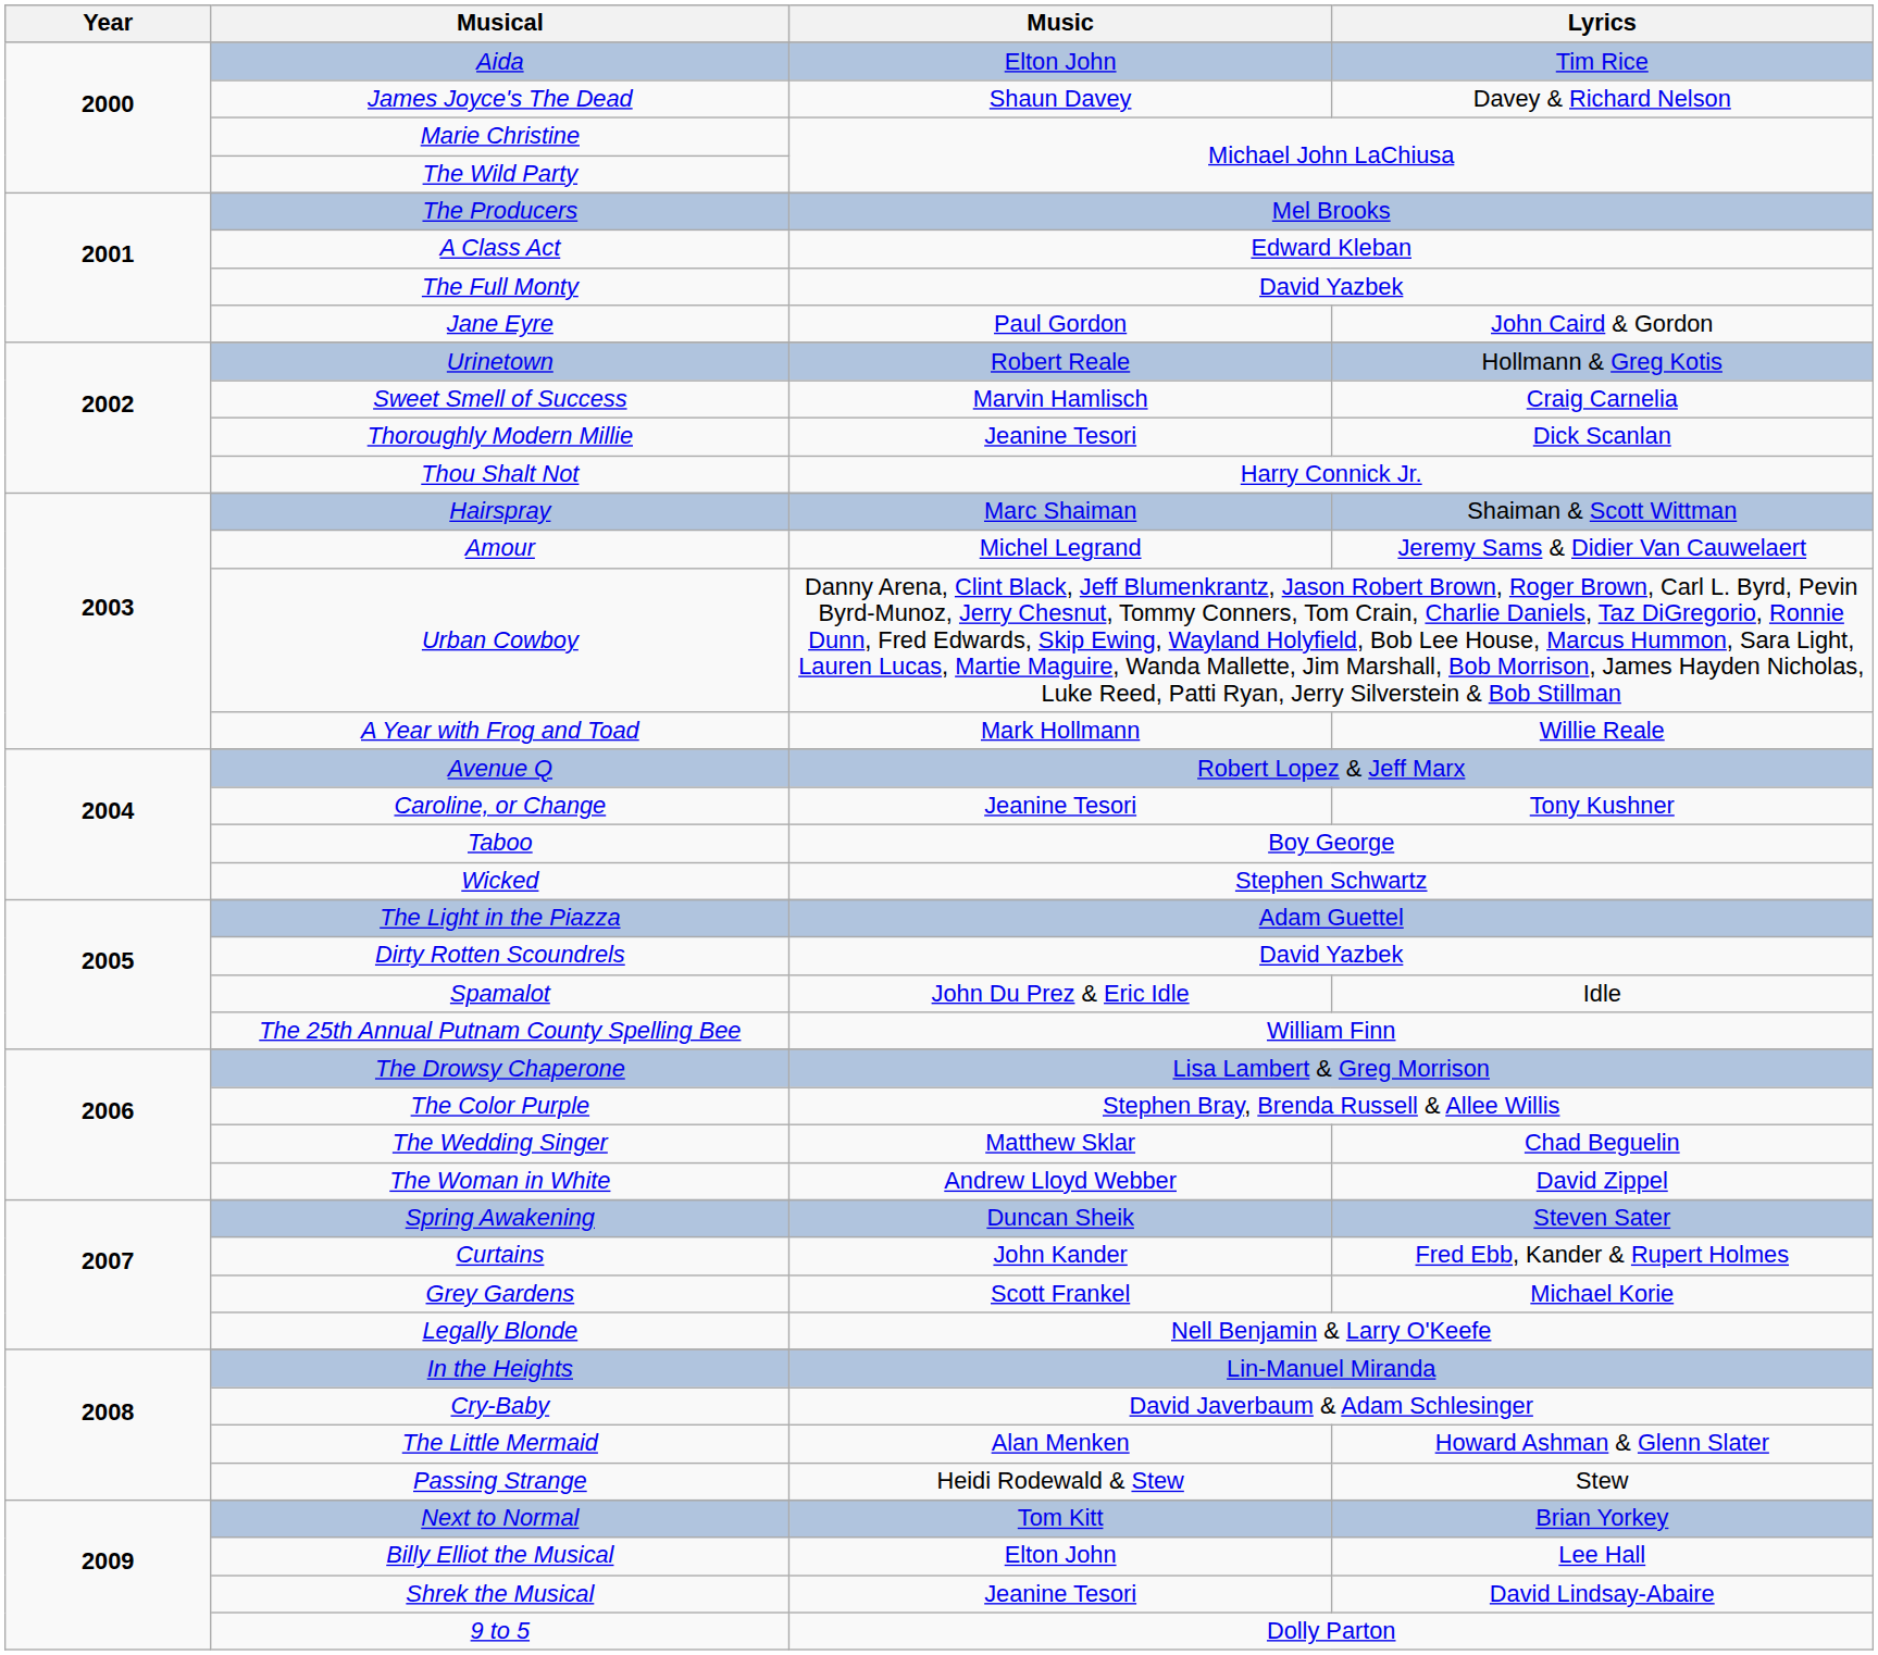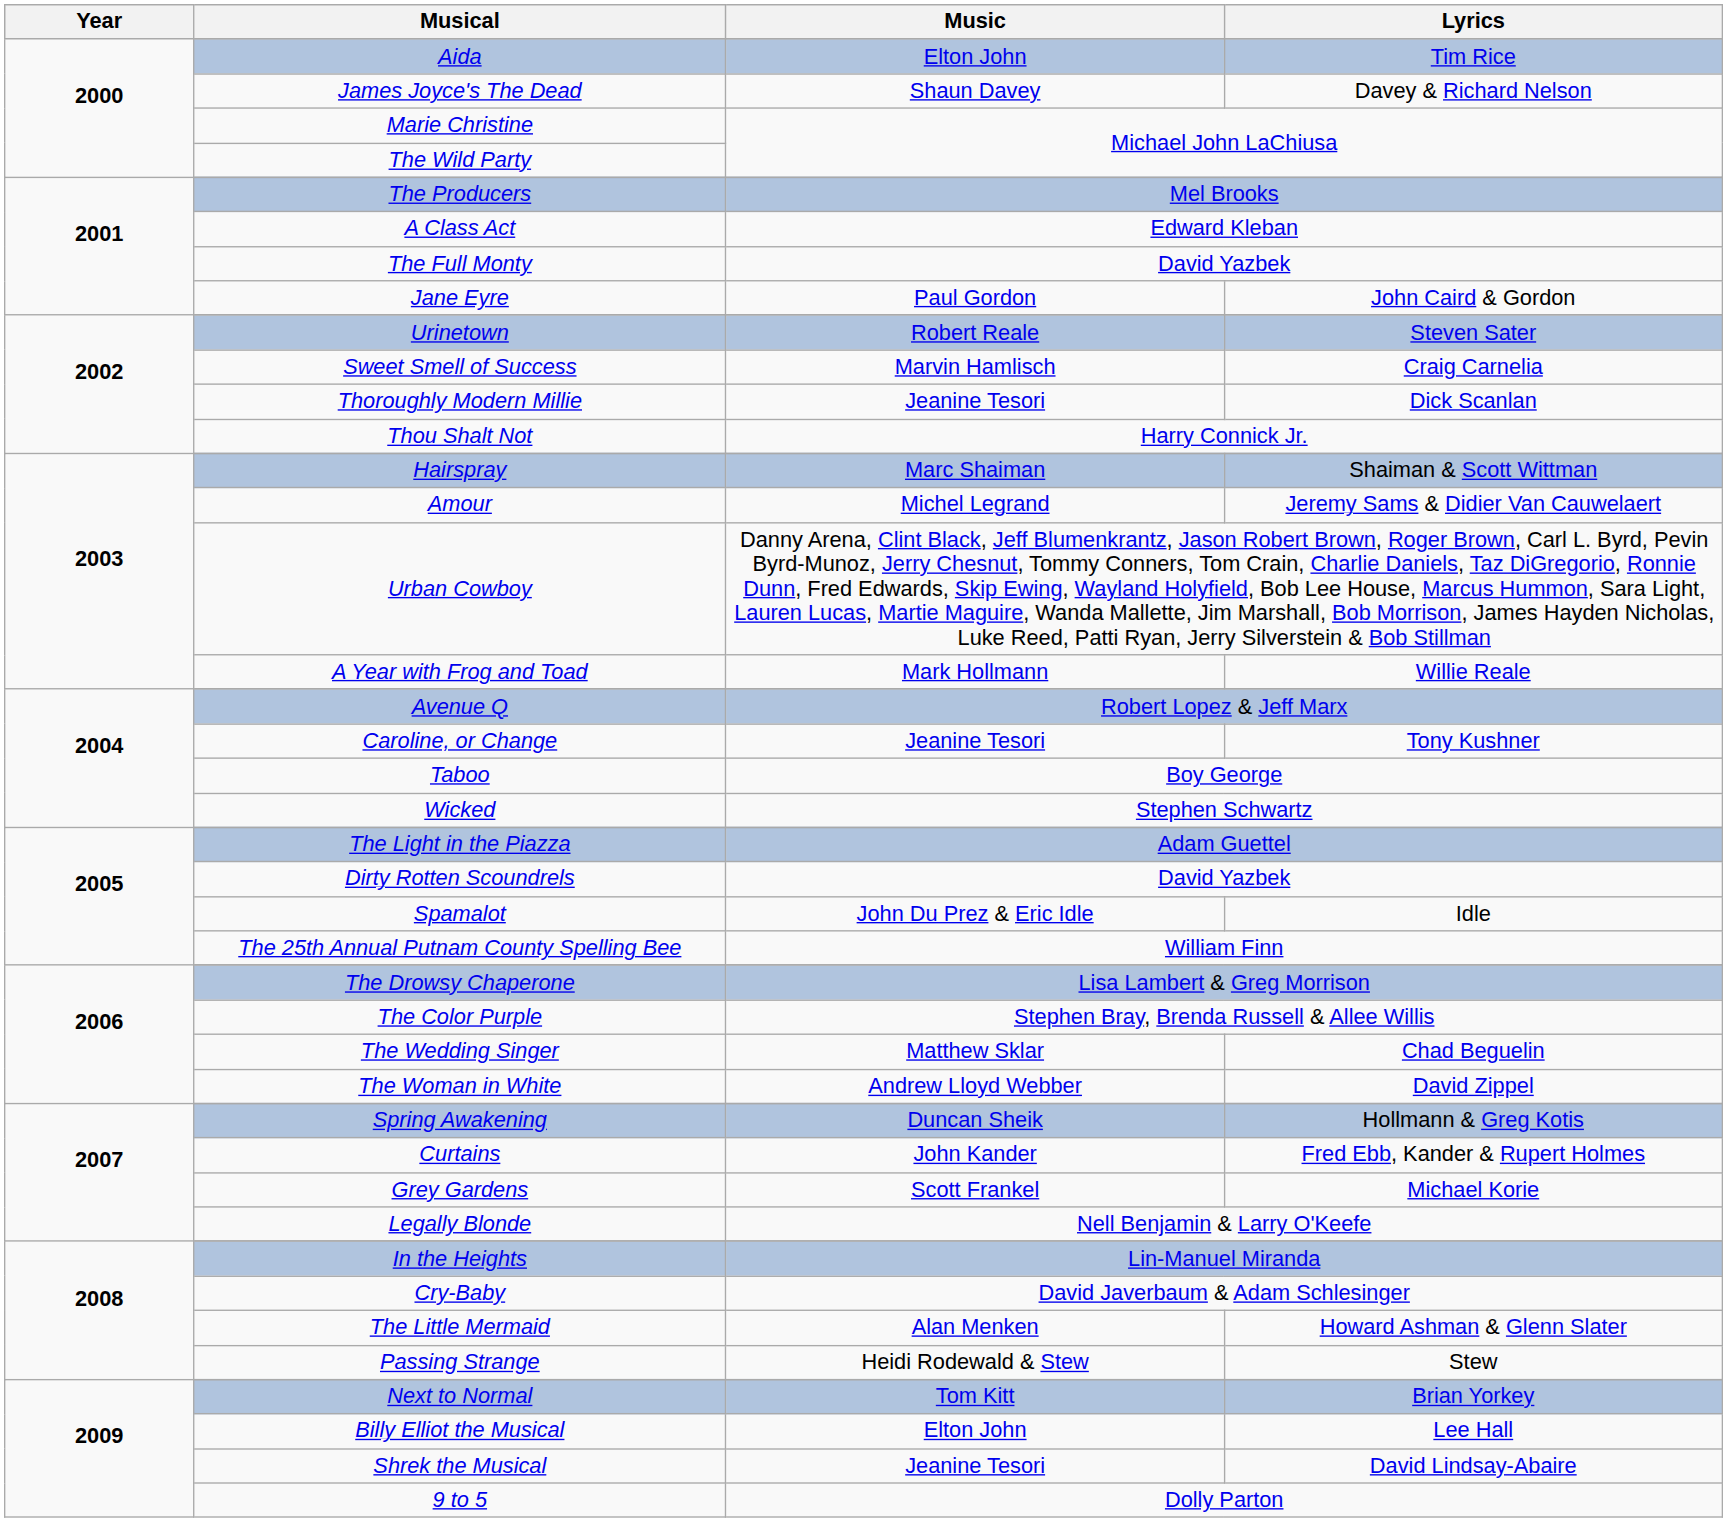Urinetown | Lyrics: Hollmann & Greg Kotis -> Steven Sater
Spring Awakening | Lyrics: Steven Sater -> Hollmann & Greg Kotis
